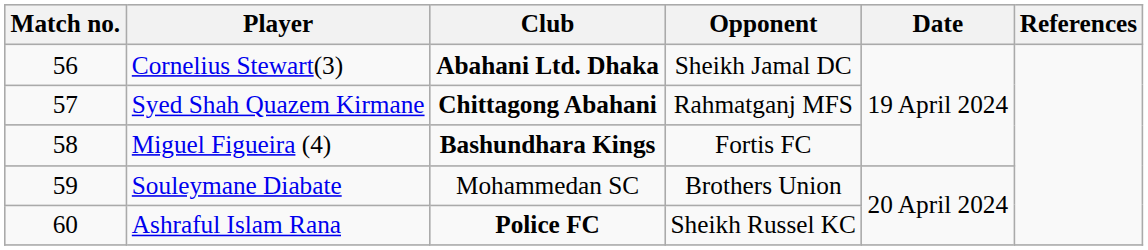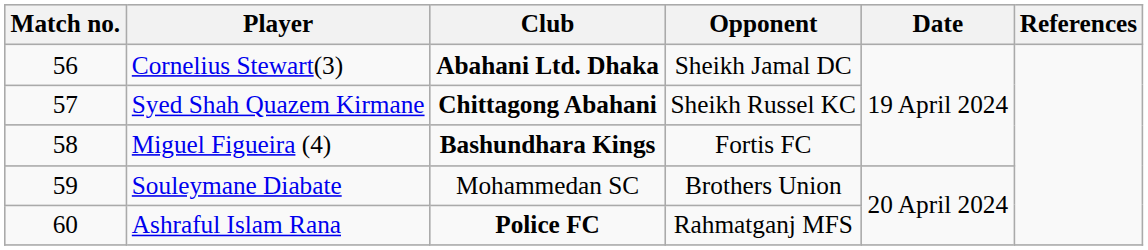Syed Shah Quazem Kirmane | Opponent: Rahmatganj MFS -> Sheikh Russel KC
Ashraful Islam Rana | Opponent: Sheikh Russel KC -> Rahmatganj MFS
